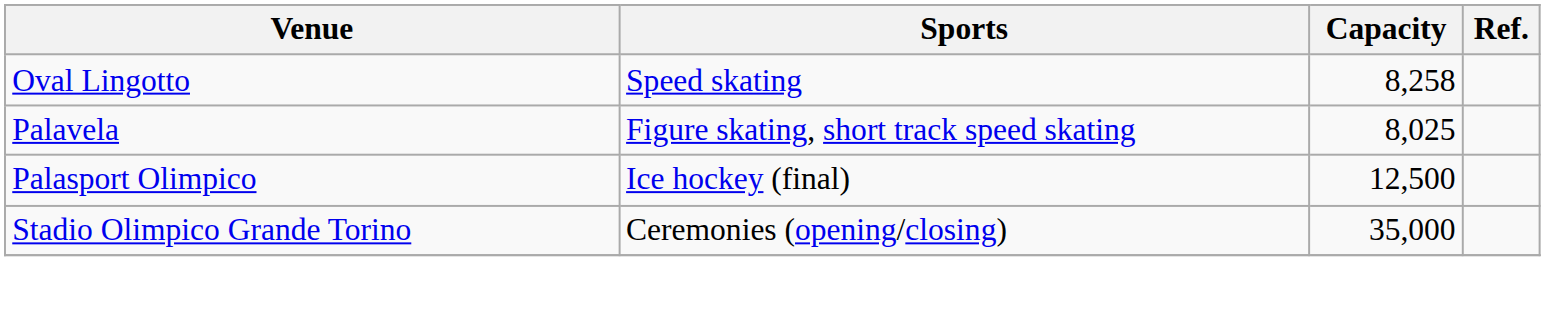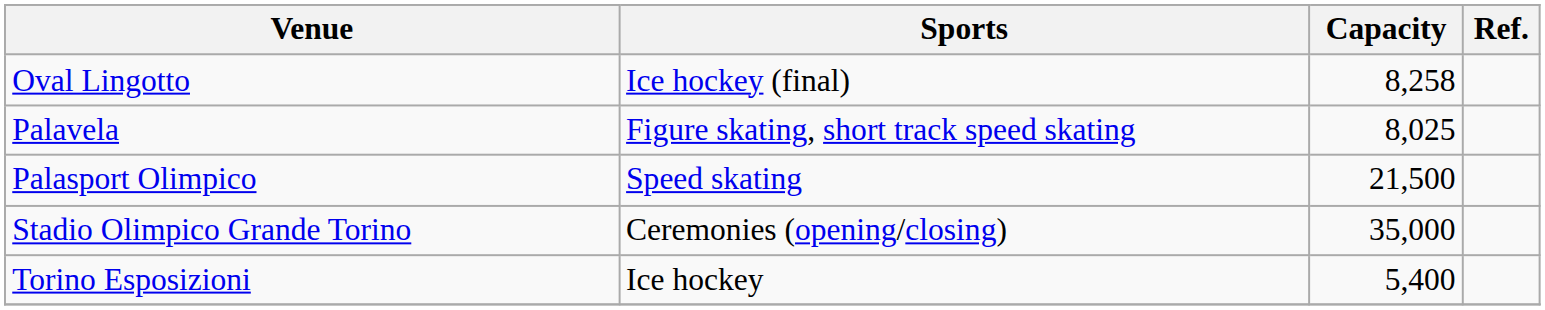Oval Lingotto | Sports: Speed skating -> Ice hockey (final)
Palasport Olimpico | Sports: Ice hockey (final) -> Speed skating
Palasport Olimpico | Capacity: 12,500 -> 21,500
+ row: Torino Esposizioni | Ice hockey | 5,400
